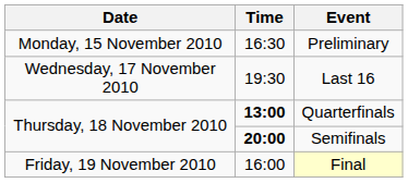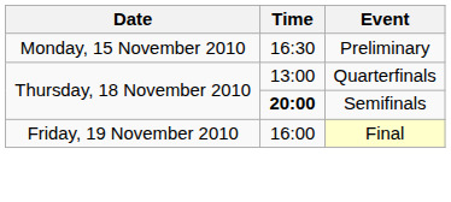- row: Wednesday, 17 November 2010 | 19:30 | Last 16
Quarterfinals | Time: bold -> normal
